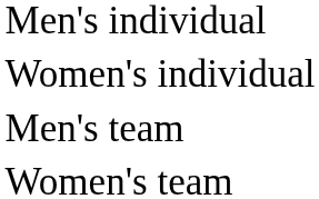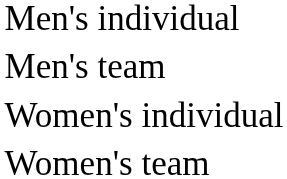rows swapped: Women's individual <-> Men's team
